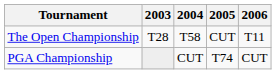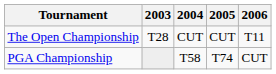The Open Championship | 2004: T58 -> CUT
PGA Championship | 2004: CUT -> T58
